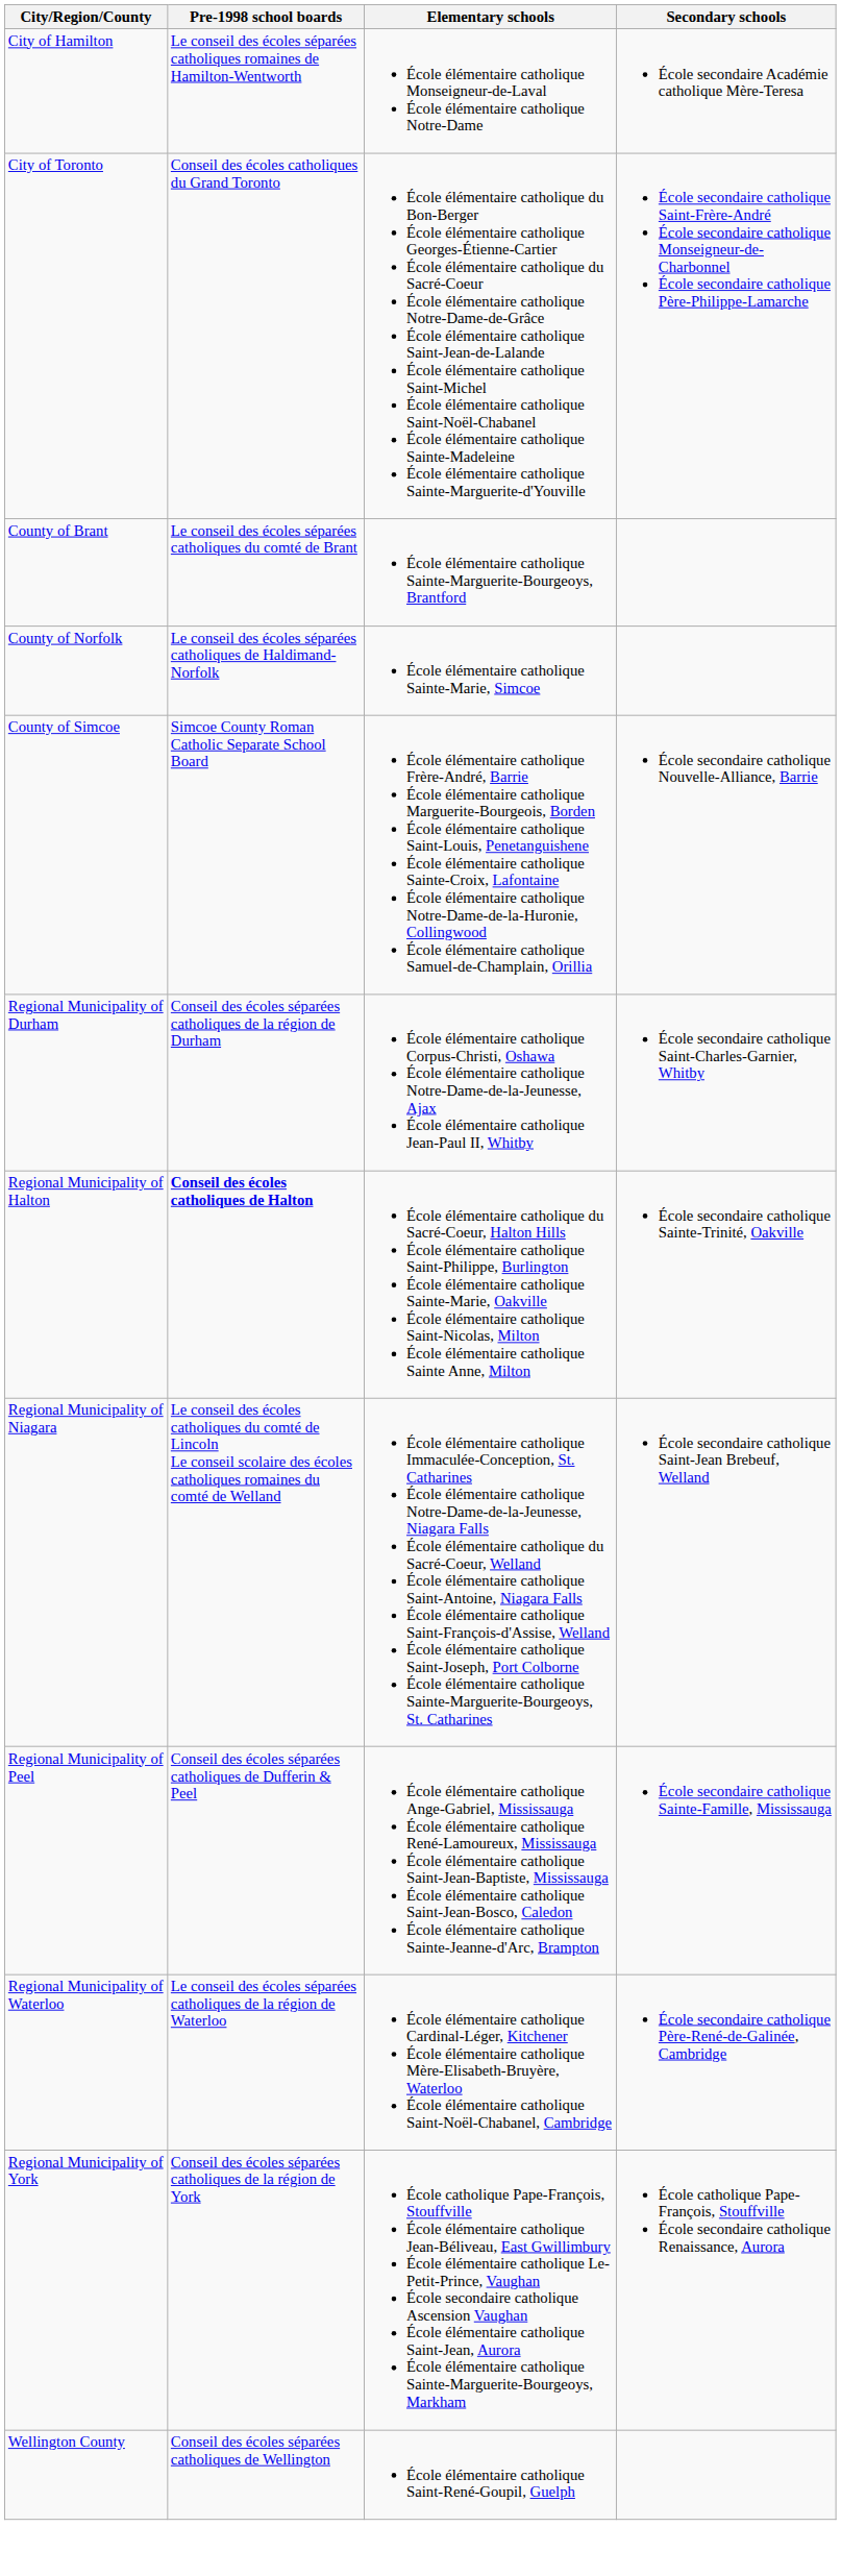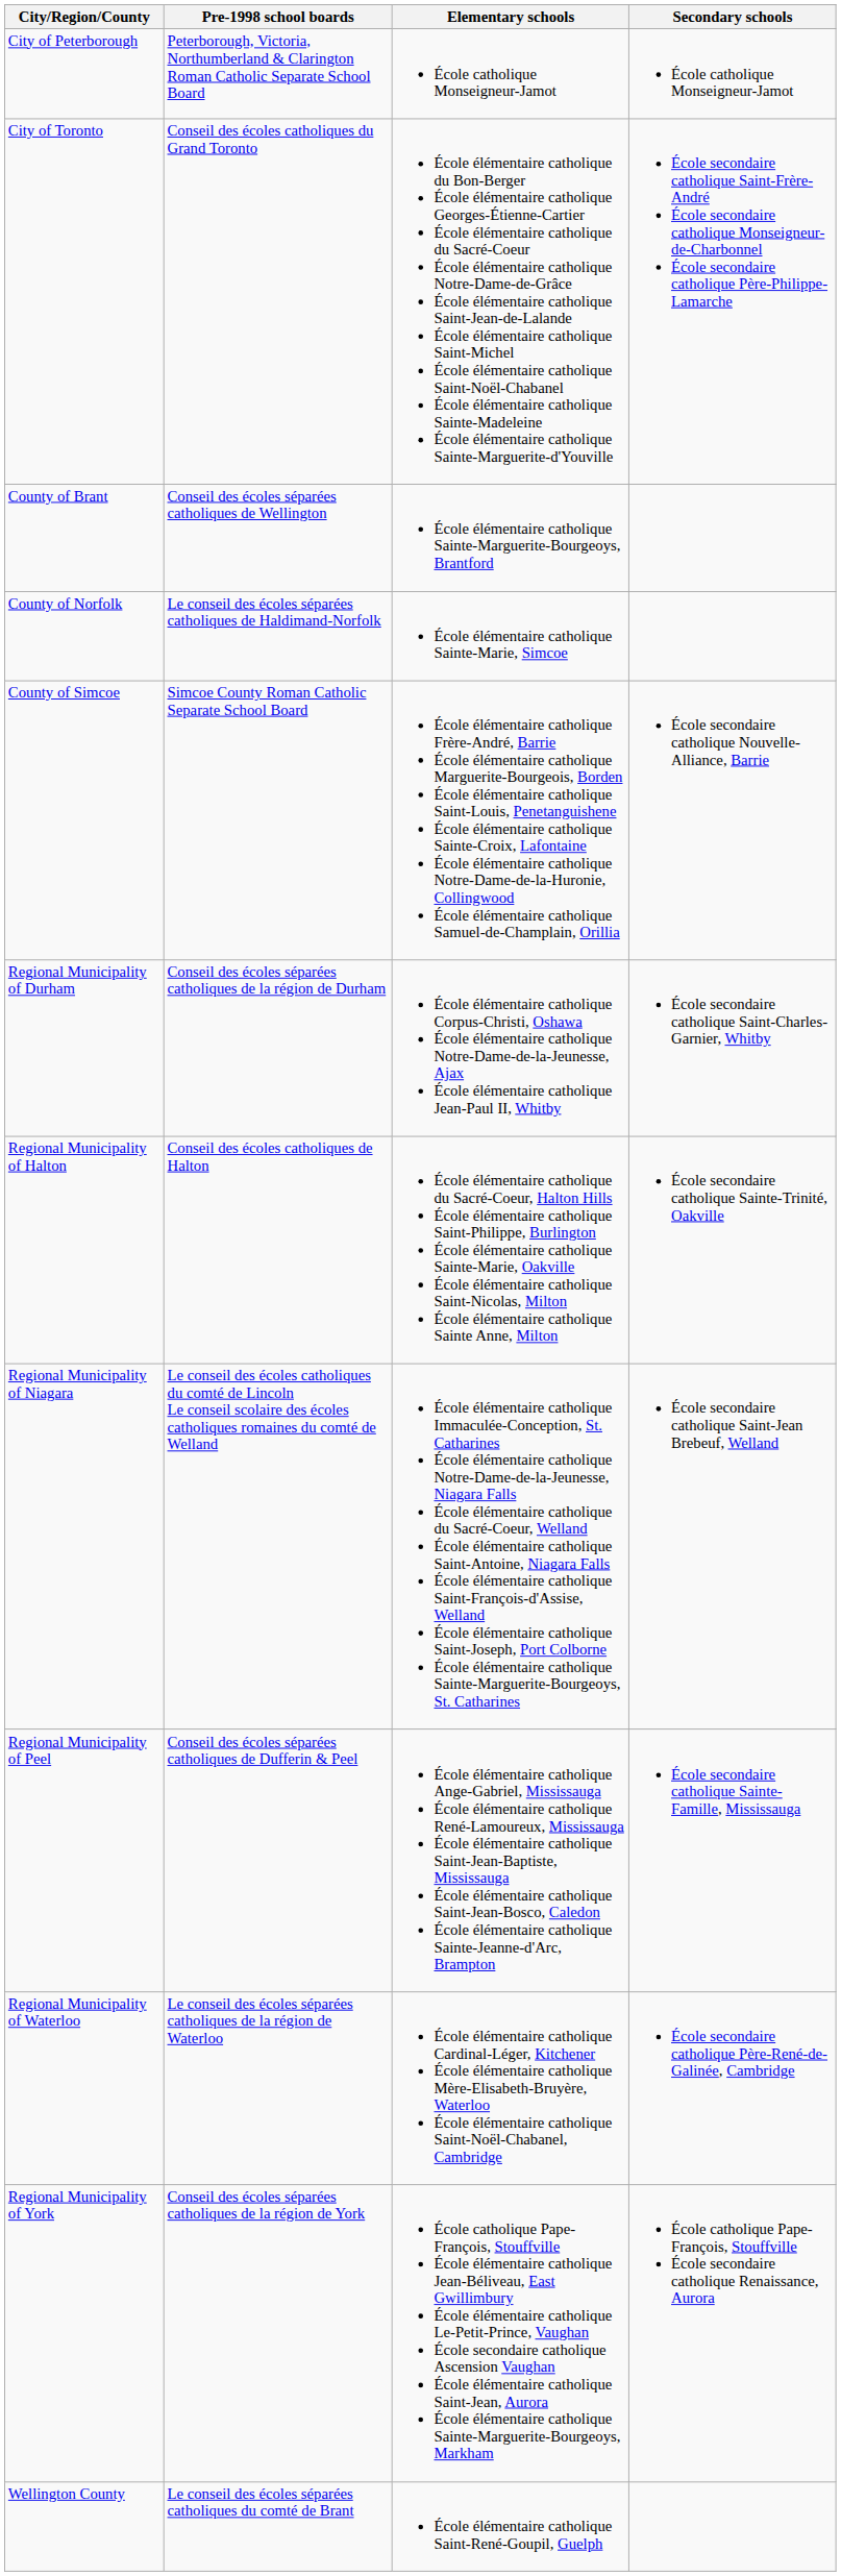- row: City of Hamilton | Le conseil des écoles séparées catholiques romaines de Hamilton-Wentworth | École élémentaire catholique Monseigneur-de-Laval École élémentaire catholique Notre-Dame | École secondaire Académie catholique Mère-Teresa
+ row: City of Peterborough | Peterborough, Victoria, Northumberland & Clarington Roman Catholic Separate School Board | École catholique Monseigneur-Jamot | École catholique Monseigneur-Jamot
County of Brant | Pre-1998 school boards: Le conseil des écoles séparées catholiques du comté de Brant -> Conseil des écoles séparées catholiques de Wellington
Regional Municipality of Halton | Pre-1998 school boards: bold -> normal
Wellington County | Pre-1998 school boards: Conseil des écoles séparées catholiques de Wellington -> Le conseil des écoles séparées catholiques du comté de Brant
